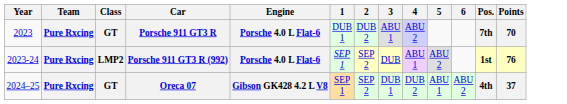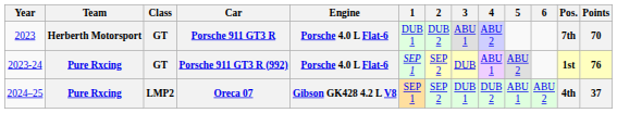Porsche 911 GT3 R | Team: Pure Rxcing -> Herberth Motorsport
Porsche 911 GT3 R (992) | Class: LMP2 -> GT
Oreca 07 | Class: GT -> LMP2
